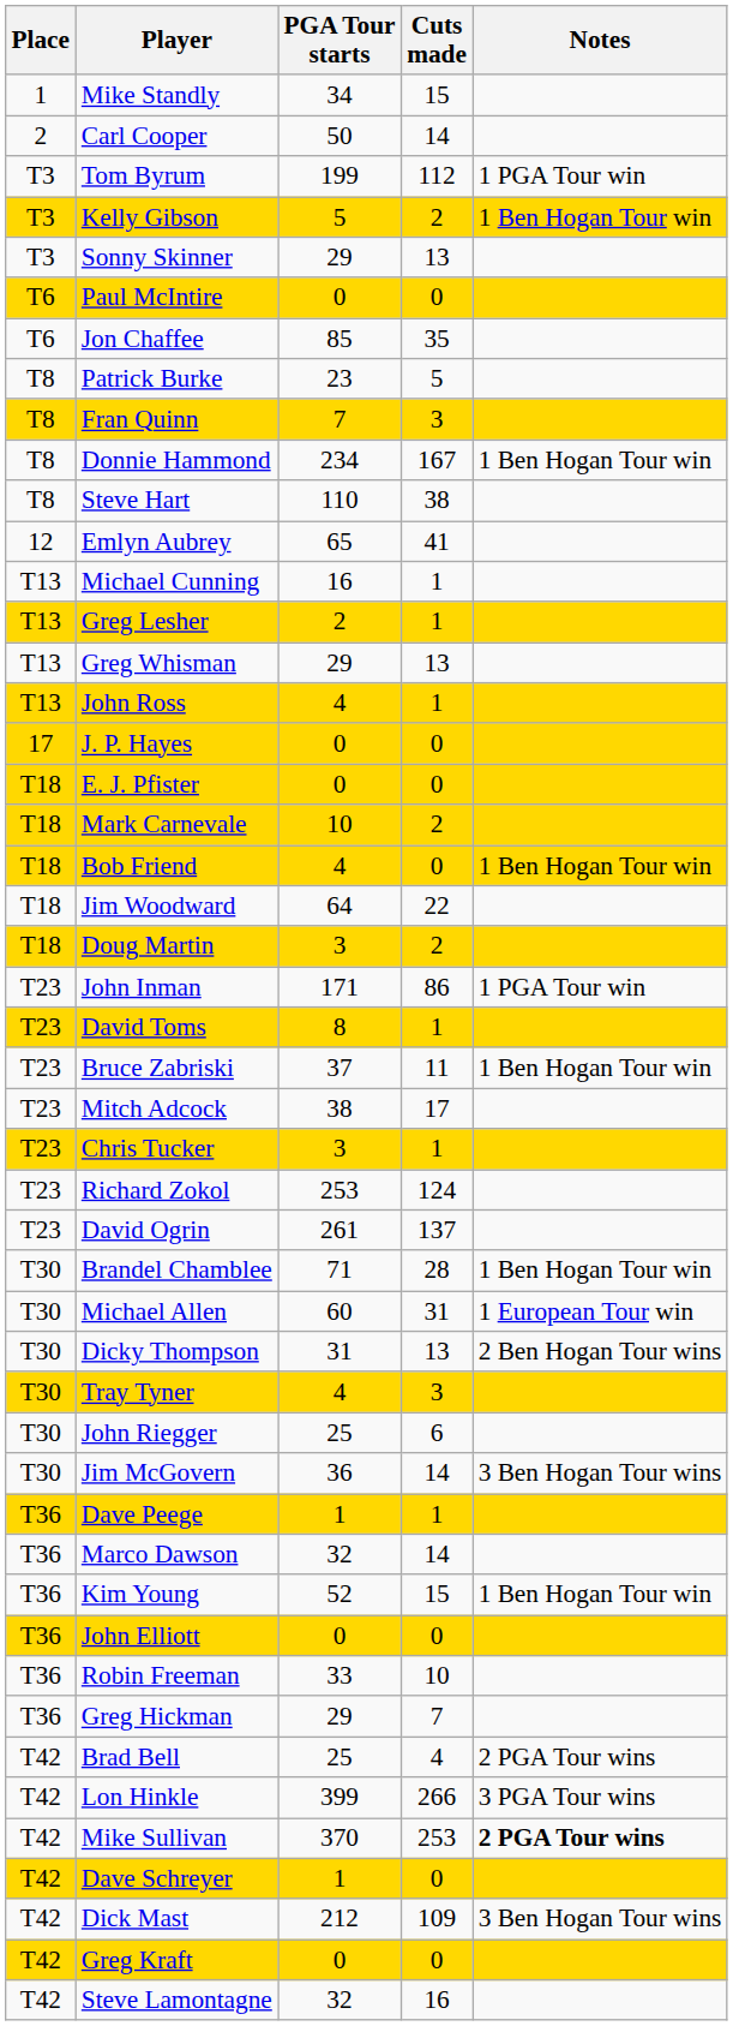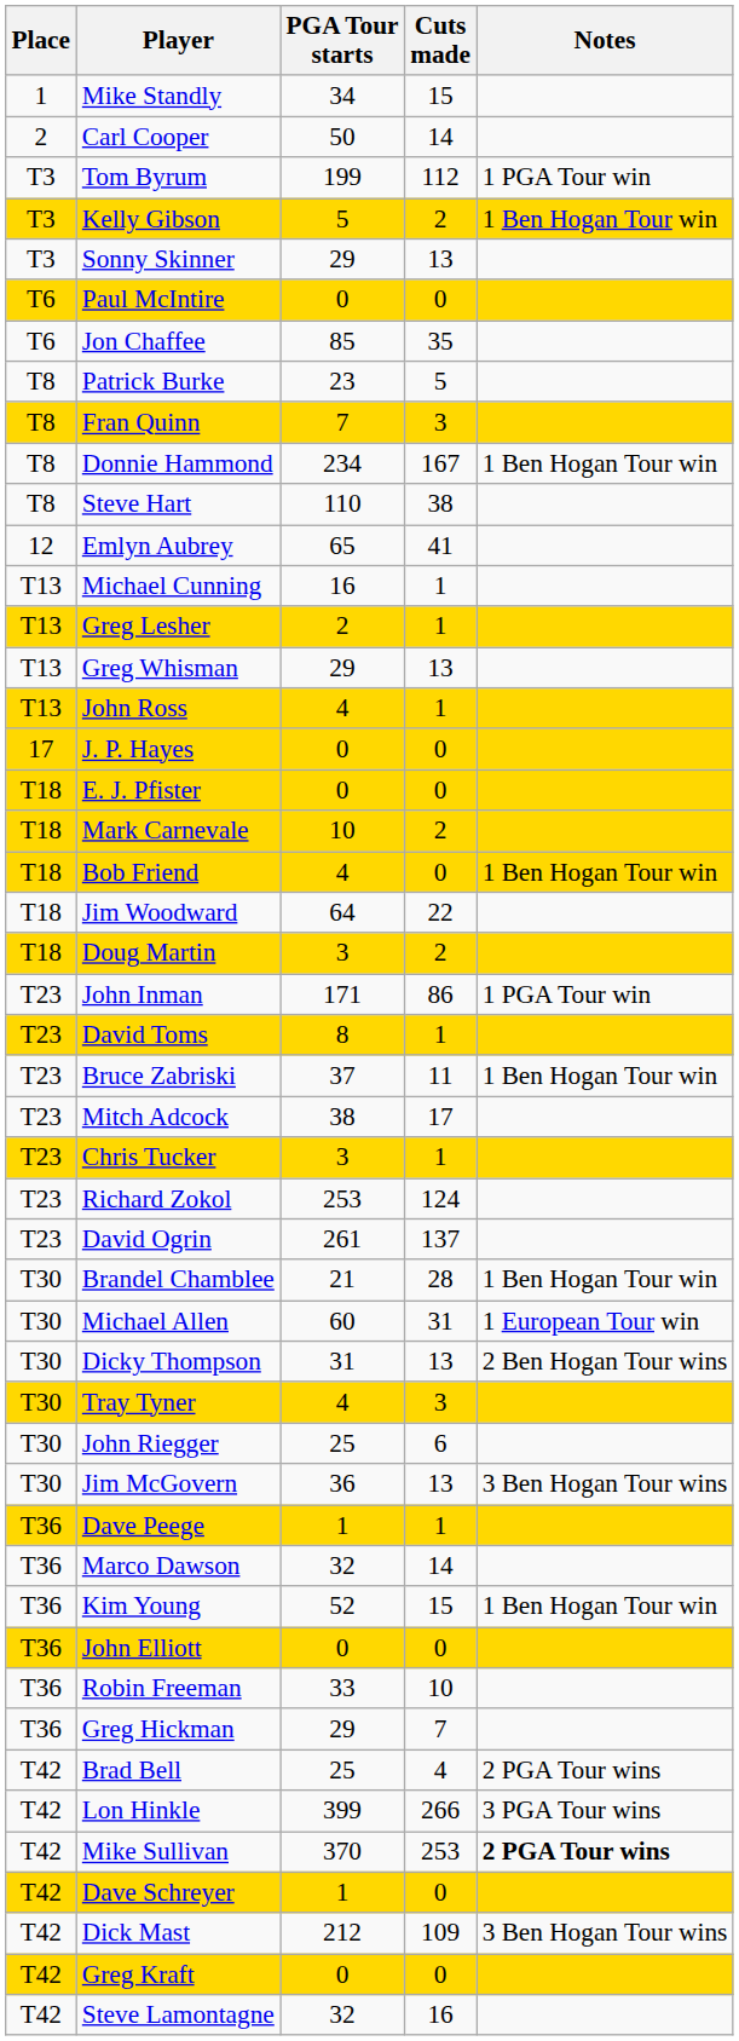Brandel Chamblee | PGA Tour starts: 71 -> 21
Jim McGovern | Cuts made: 14 -> 13
